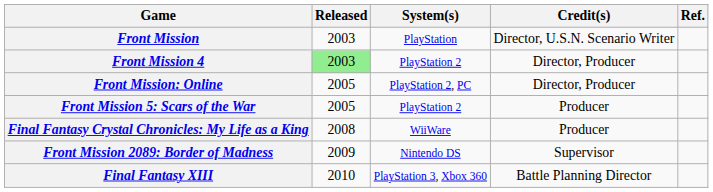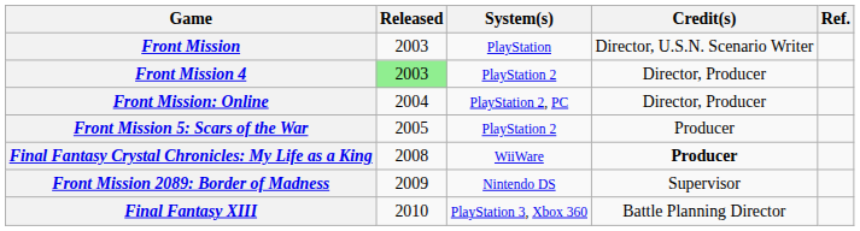Front Mission: Online | Released: 2005 -> 2004
Final Fantasy Crystal Chronicles: My Life as a King | Credit(s): normal -> bold
